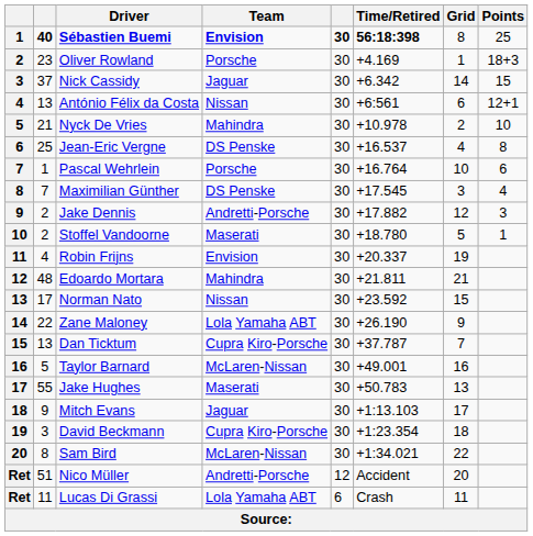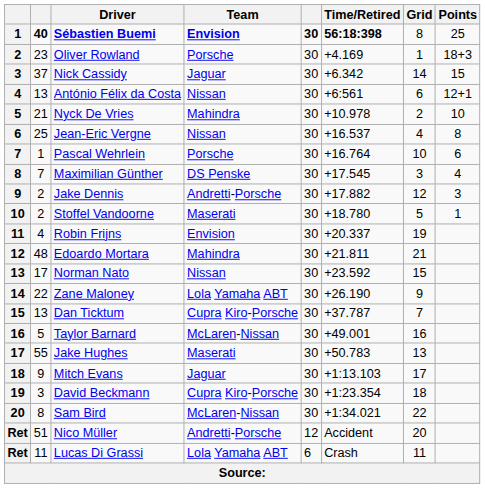Jean-Eric Vergne | Team: DS Penske -> Nissan
